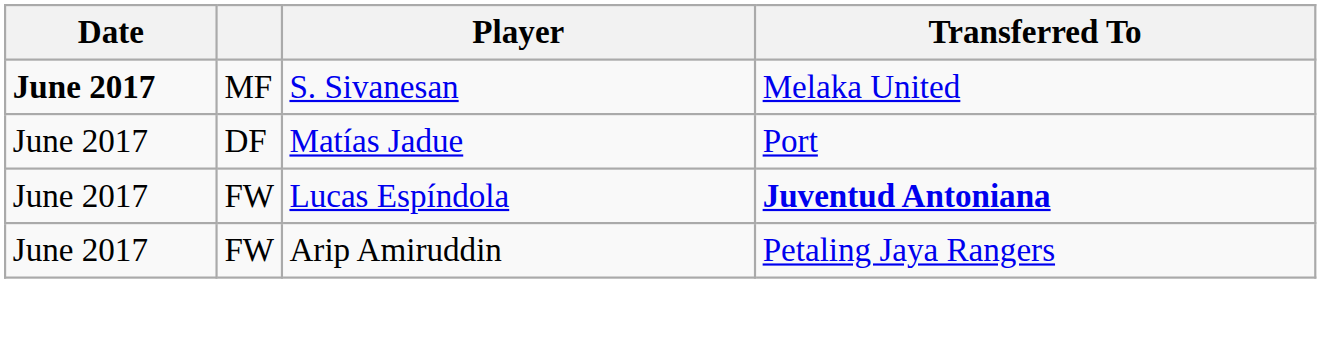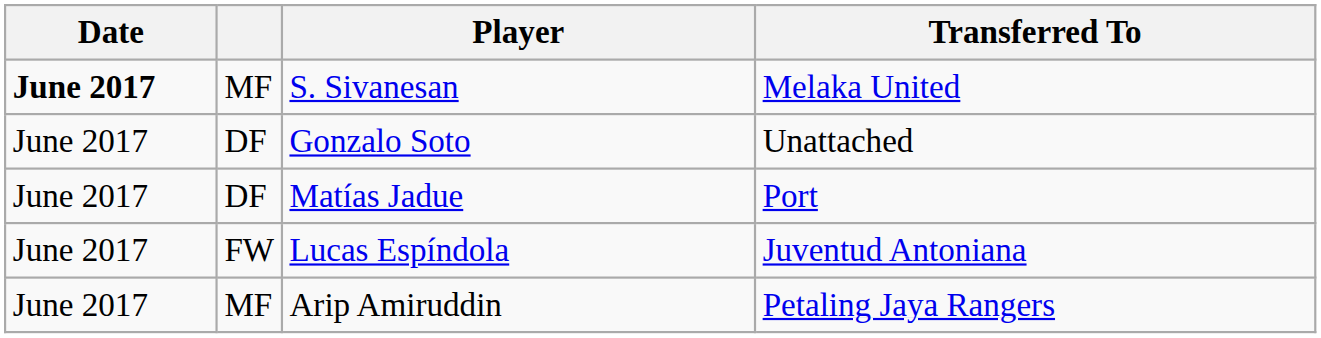+ row: June 2017 | DF | Gonzalo Soto | Unattached
Lucas Espíndola | Transferred To: bold -> normal
Arip Amiruddin | column 2: FW -> MF
